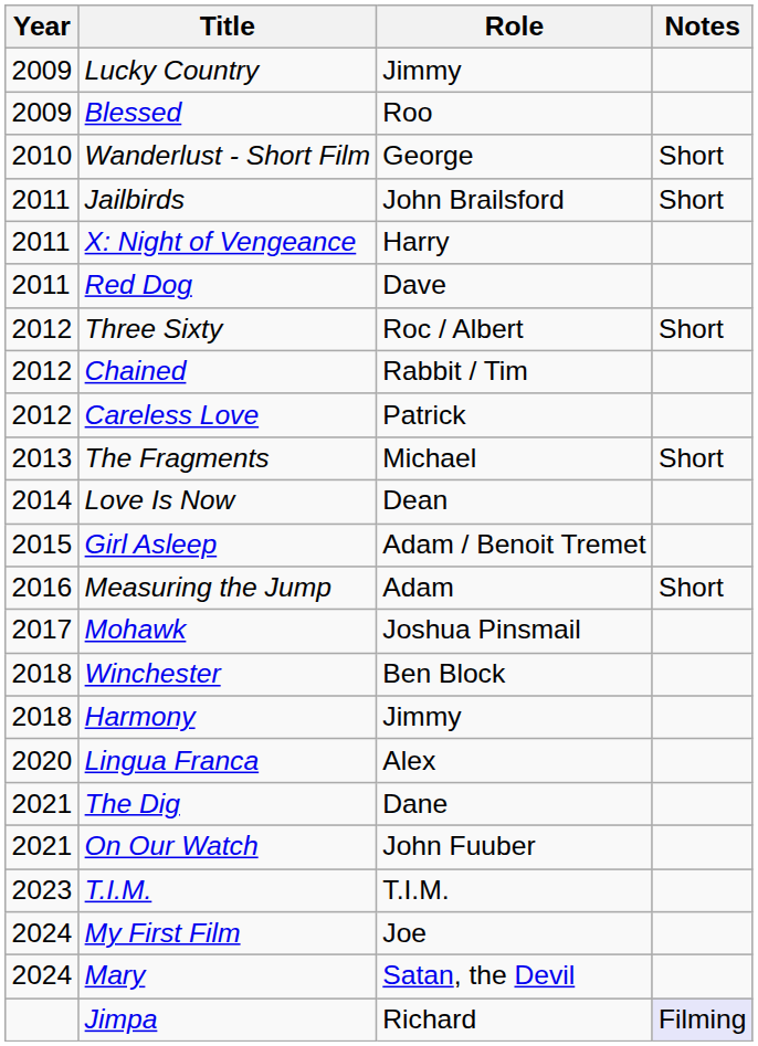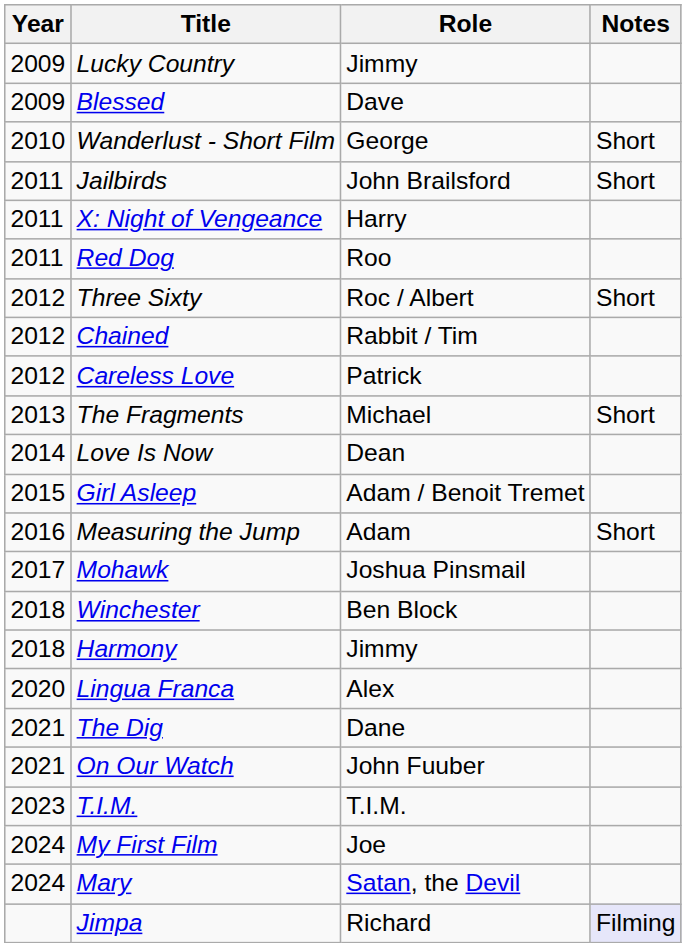Blessed | Role: Roo -> Dave
Red Dog | Role: Dave -> Roo
